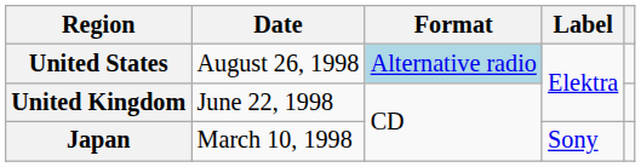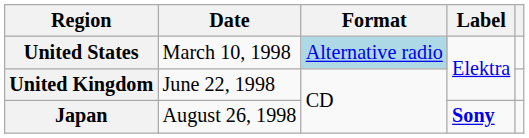United States | Date: August 26, 1998 -> March 10, 1998
Japan | Date: March 10, 1998 -> August 26, 1998
Japan | Label: normal -> bold
